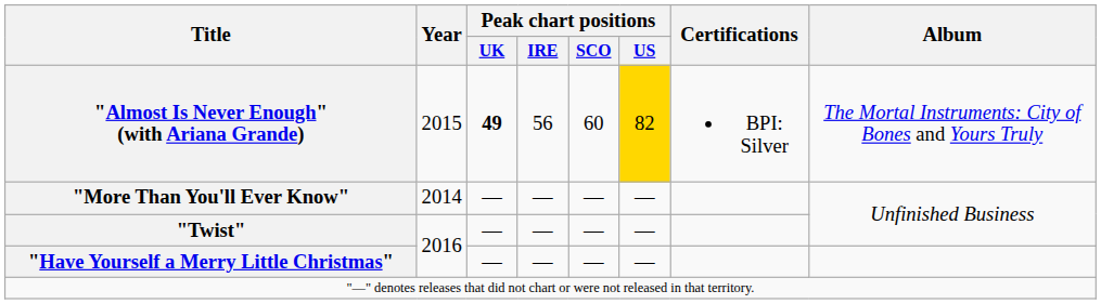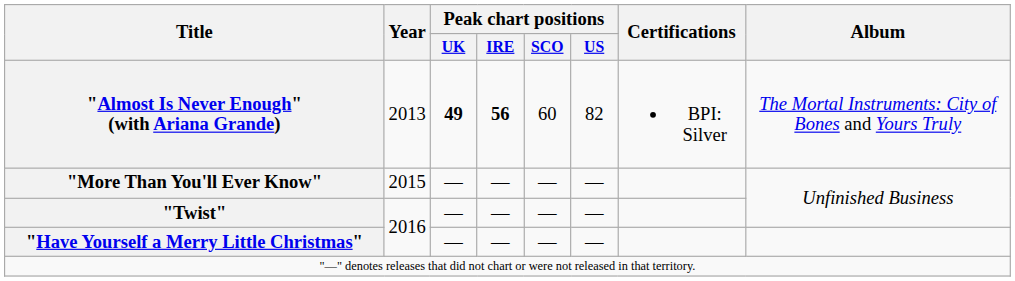"Almost Is Never Enough" (with Ariana Grande) | Year: 2015 -> 2013
"Almost Is Never Enough" (with Ariana Grande) | Peak chart positions / IRE: normal -> bold
"Almost Is Never Enough" (with Ariana Grande) | Peak chart positions / US: gold background -> no background
"More Than You'll Ever Know" | Year: 2014 -> 2015
